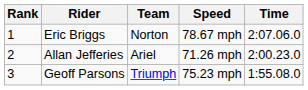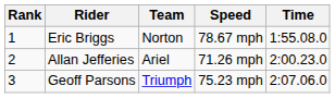Eric Briggs | Time: 2:07.06.0 -> 1:55.08.0
Geoff Parsons | Time: 1:55.08.0 -> 2:07.06.0
